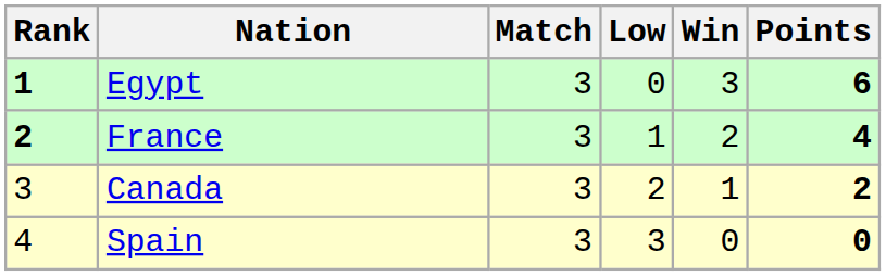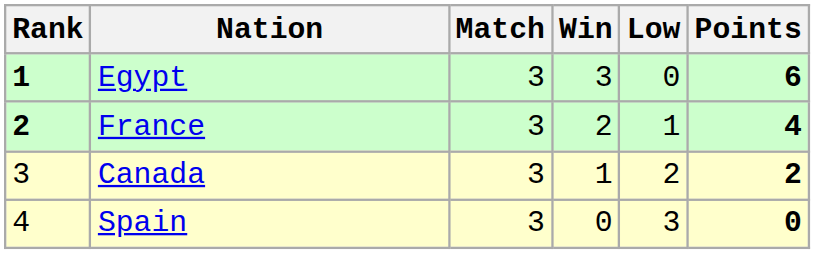columns swapped: Win <-> Low
